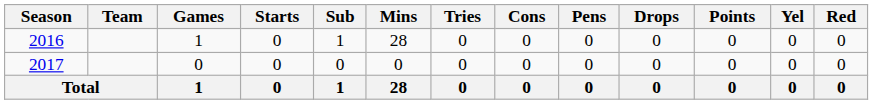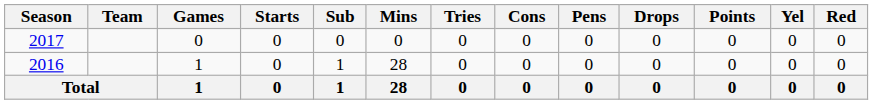rows swapped: 2016 <-> 2017
